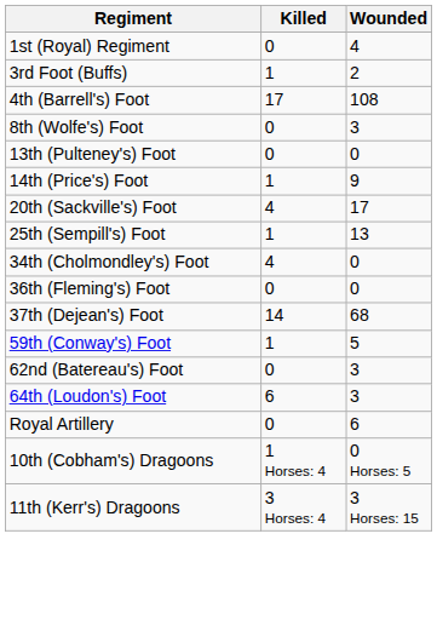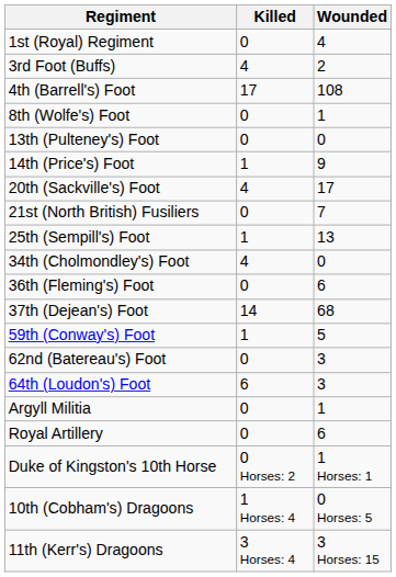3rd Foot (Buffs) | Killed: 1 -> 4
8th (Wolfe's) Foot | Wounded: 3 -> 1
+ row: 21st (North British) Fusiliers | 0 | 7
36th (Fleming's) Foot | Wounded: 0 -> 6
+ row: Argyll Militia | 0 | 1
+ row: Duke of Kingston's 10th Horse | 0 Horses: 2 | 1 Horses: 1
